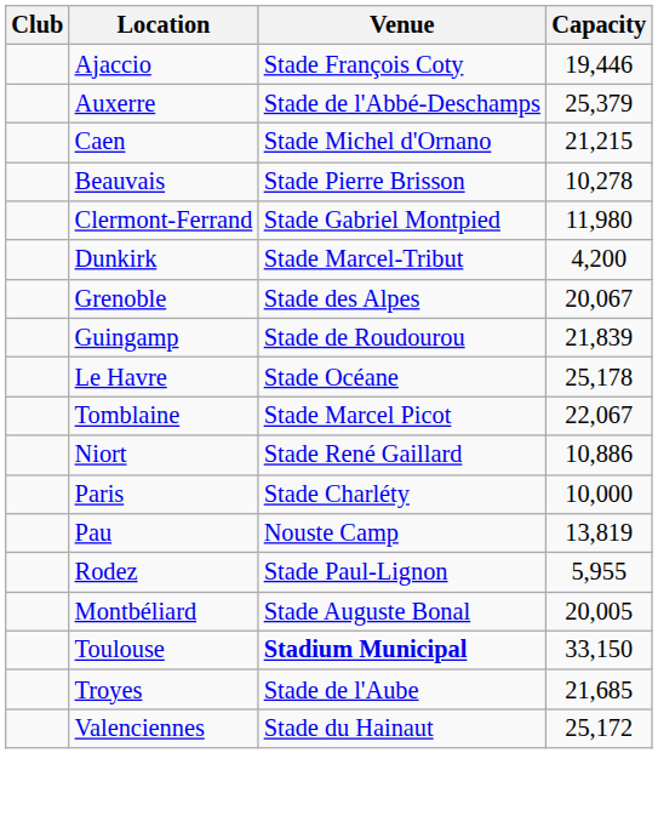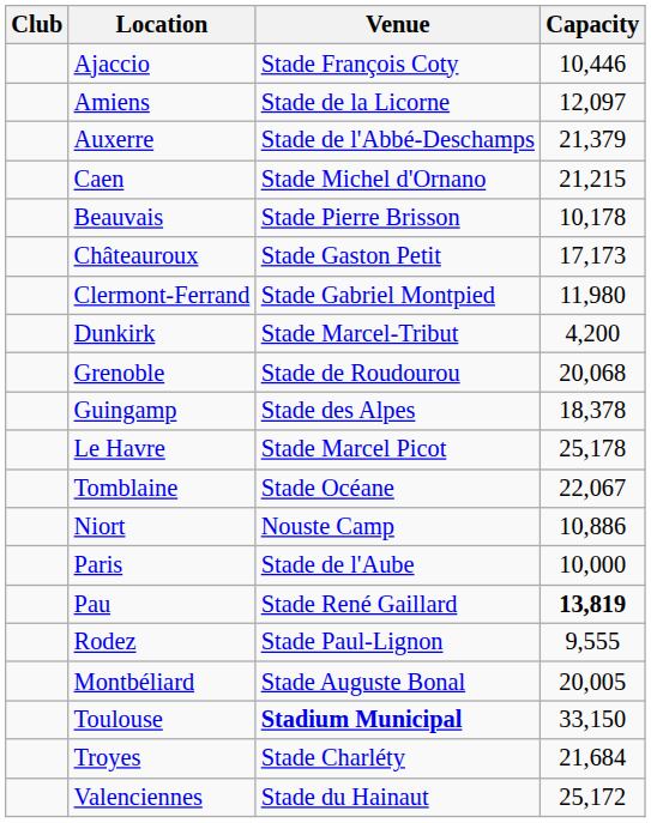Ajaccio | Capacity: 19,446 -> 10,446
+ row: Amiens | Stade de la Licorne | 12,097
Auxerre | Capacity: 25,379 -> 21,379
Beauvais | Capacity: 10,278 -> 10,178
+ row: Châteauroux | Stade Gaston Petit | 17,173
Grenoble | Venue: Stade des Alpes -> Stade de Roudourou
Grenoble | Capacity: 20,067 -> 20,068
Guingamp | Venue: Stade de Roudourou -> Stade des Alpes
Guingamp | Capacity: 21,839 -> 18,378
Le Havre | Venue: Stade Océane -> Stade Marcel Picot
Tomblaine | Venue: Stade Marcel Picot -> Stade Océane
Niort | Venue: Stade René Gaillard -> Nouste Camp
Paris | Venue: Stade Charléty -> Stade de l'Aube
Pau | Venue: Nouste Camp -> Stade René Gaillard
Pau | Capacity: normal -> bold
Rodez | Capacity: 5,955 -> 9,555
Troyes | Venue: Stade de l'Aube -> Stade Charléty
Troyes | Capacity: 21,685 -> 21,684
